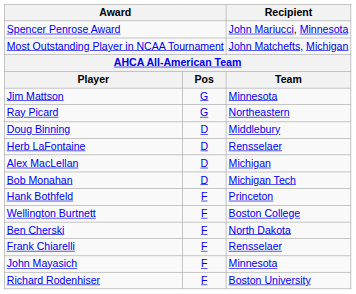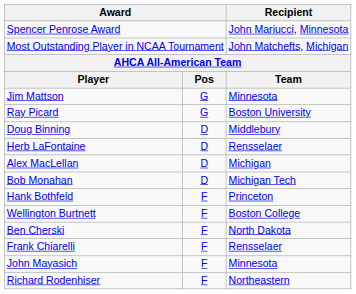Ray Picard | Recipient: Northeastern -> Boston University
Richard Rodenhiser | Recipient: Boston University -> Northeastern
